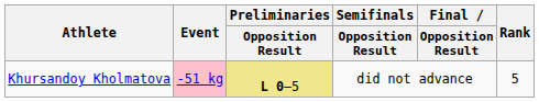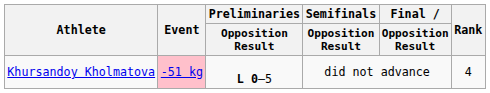Khursandoy Kholmatova | Preliminaries / Opposition Result: khaki background -> no background
Khursandoy Kholmatova | Rank: 5 -> 4
